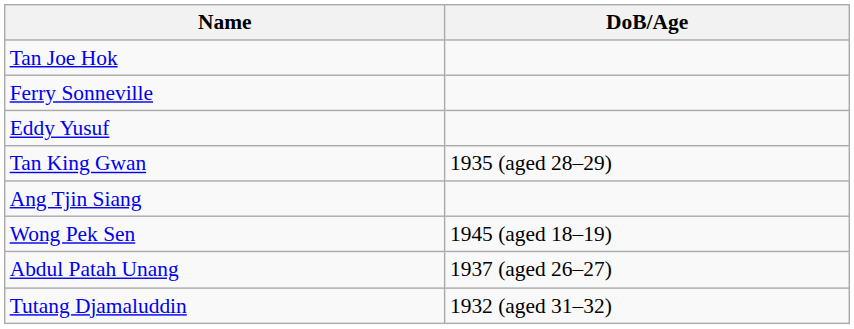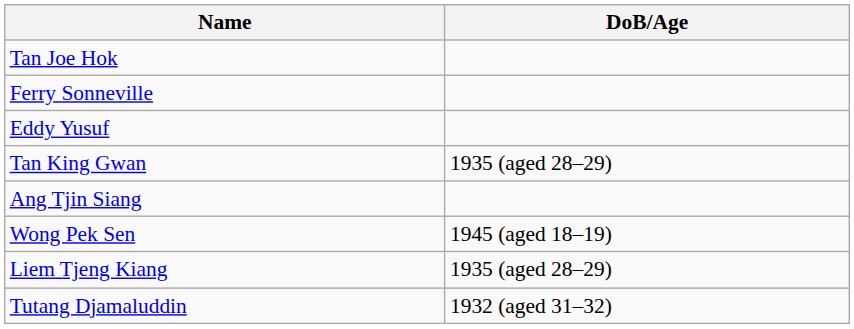+ row: Liem Tjeng Kiang | 1935 (aged 28–29)
- row: Abdul Patah Unang | 1937 (aged 26–27)
